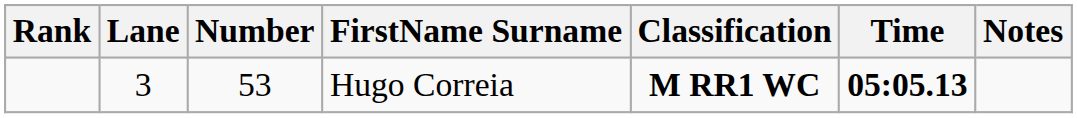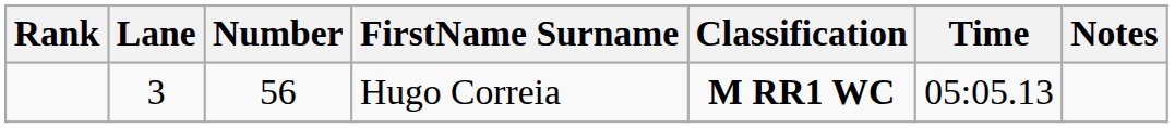Hugo Correia | Number: 53 -> 56
Hugo Correia | Time: bold -> normal
